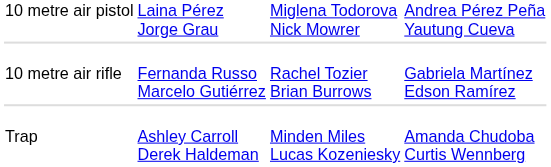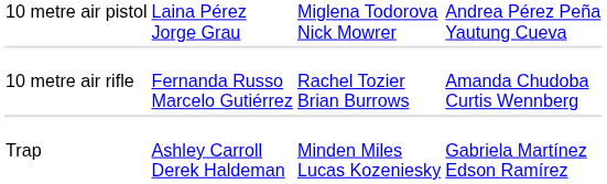10 metre air rifle | column 4: Gabriela Martínez Edson Ramírez -> Amanda Chudoba Curtis Wennberg
Trap | column 4: Amanda Chudoba Curtis Wennberg -> Gabriela Martínez Edson Ramírez
